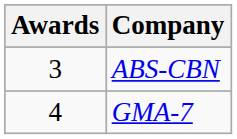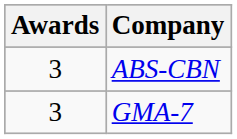GMA-7 | Awards: 4 -> 3
